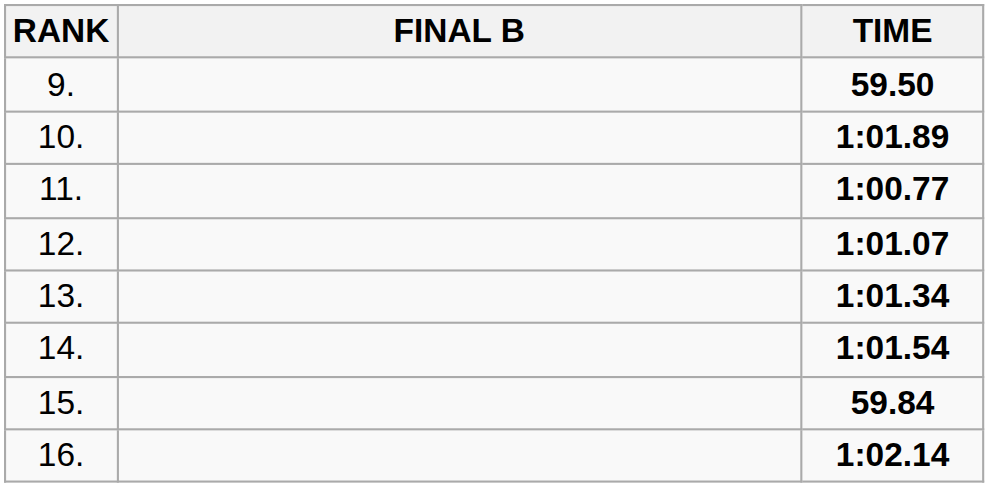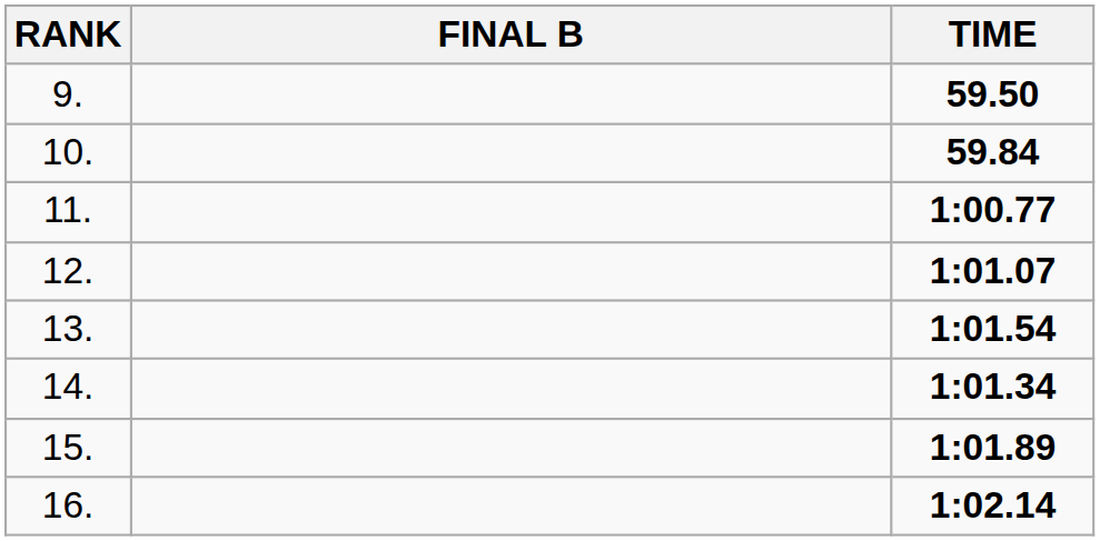10. | TIME: 1:01.89 -> 59.84
13. | TIME: 1:01.34 -> 1:01.54
14. | TIME: 1:01.54 -> 1:01.34
15. | TIME: 59.84 -> 1:01.89
